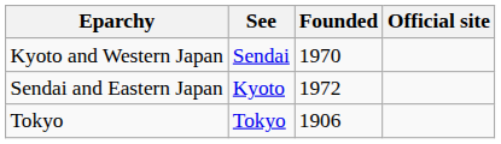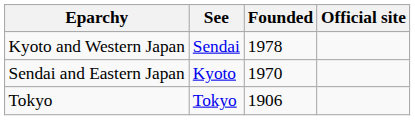Kyoto and Western Japan | Founded: 1970 -> 1978
Sendai and Eastern Japan | Founded: 1972 -> 1970
